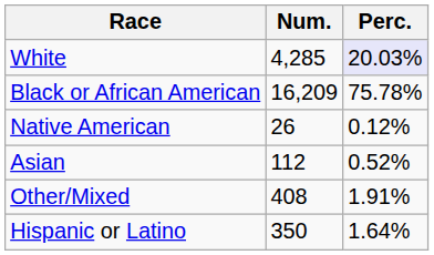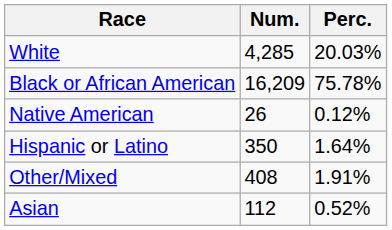White | Perc.: lavender background -> no background
rows swapped: Asian <-> Hispanic or Latino
